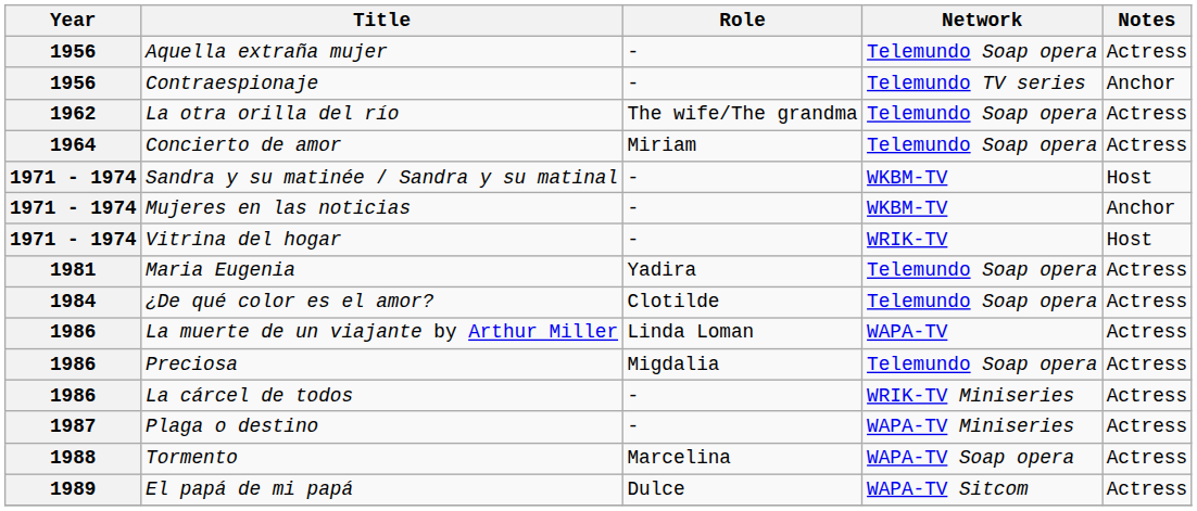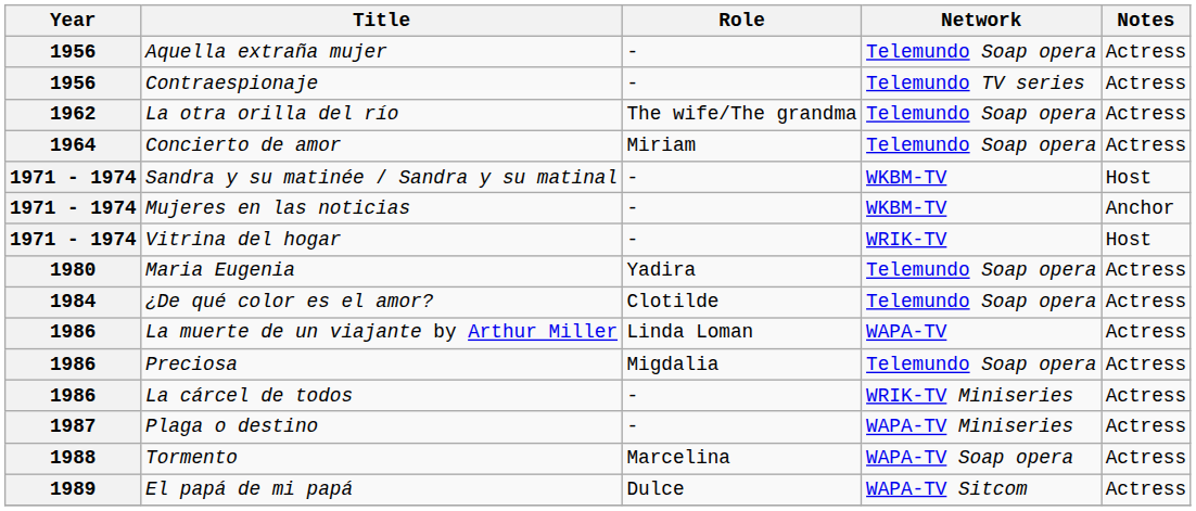Contraespionaje | Notes: Anchor -> Actress
Maria Eugenia | Year: 1981 -> 1980
